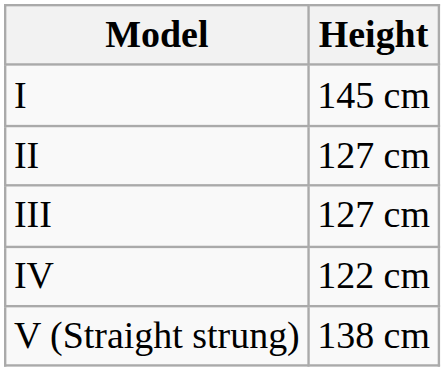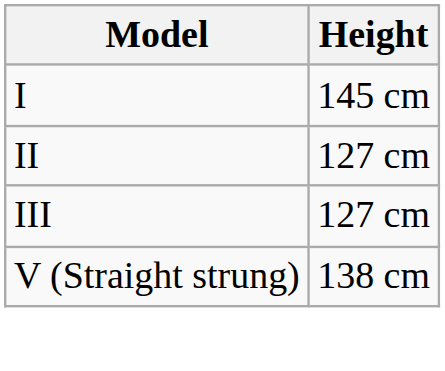- row: IV | 122 cm
